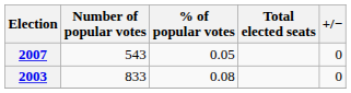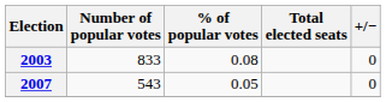rows swapped: 2003 <-> 2007
